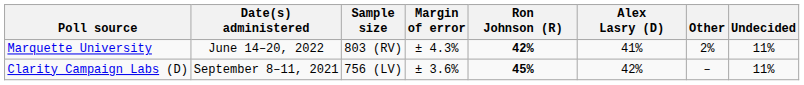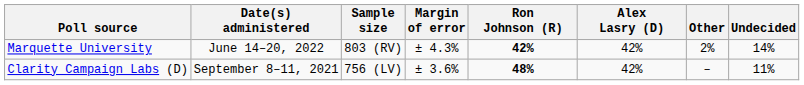Marquette University | Alex Lasry (D): 41% -> 42%
Marquette University | Undecided: 11% -> 14%
Clarity Campaign Labs (D) | Ron Johnson (R): 45% -> 48%
